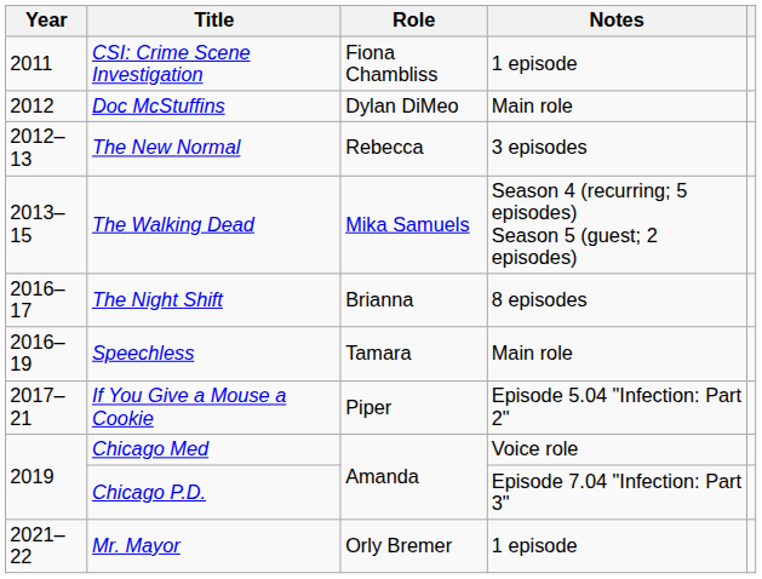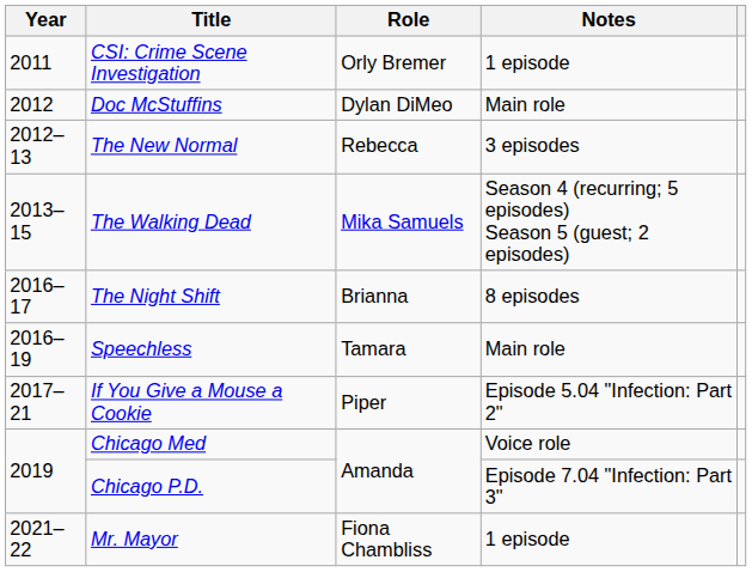CSI: Crime Scene Investigation | Role: Fiona Chambliss -> Orly Bremer
Mr. Mayor | Role: Orly Bremer -> Fiona Chambliss
